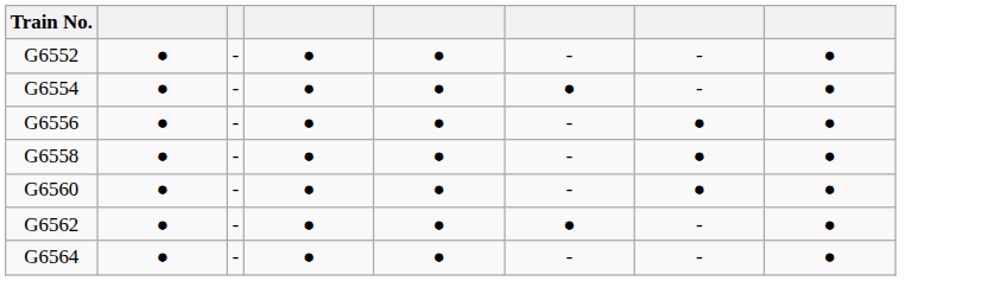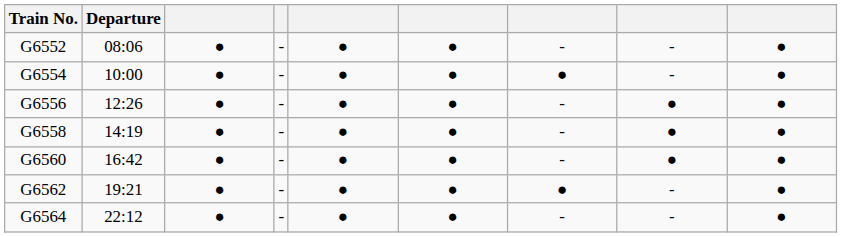+ column: Departure | 08:06 | 10:00 | 12:26 | 14:19 | 16:42 | 19:21 | 22:12
